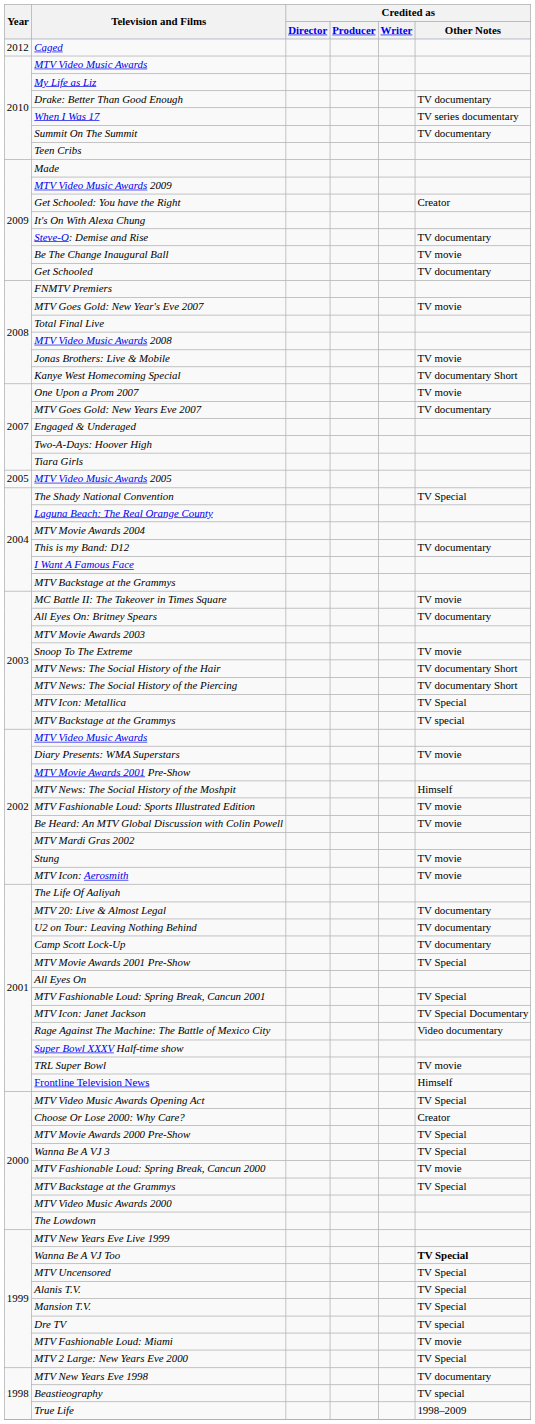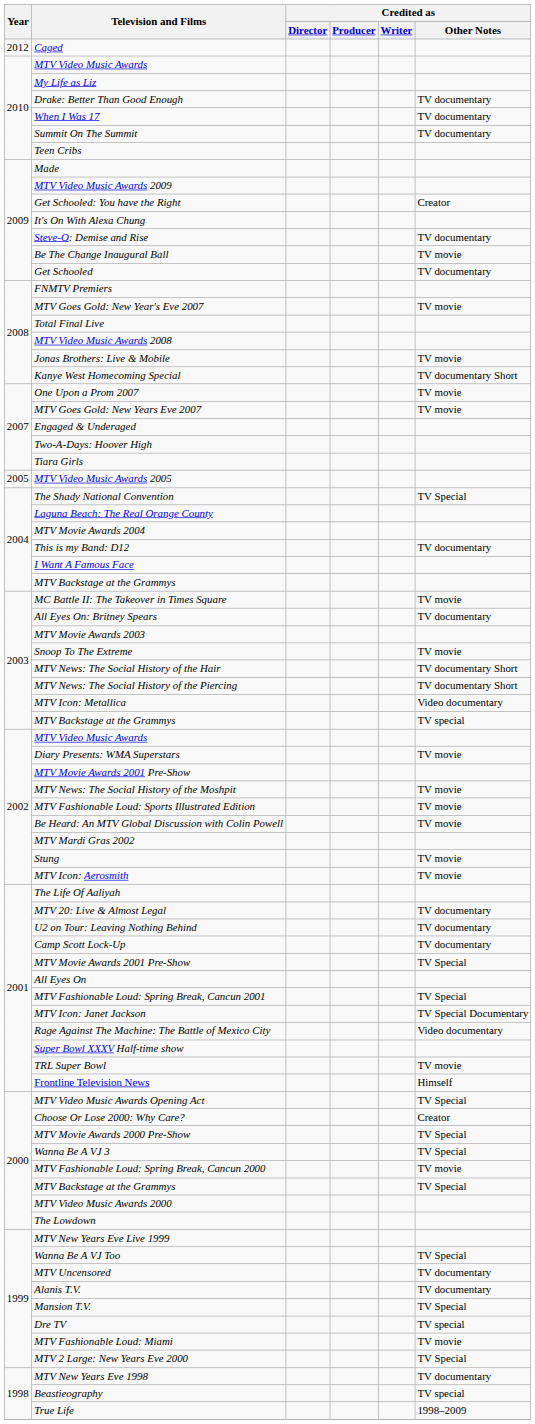When I Was 17 | Credited as / Other Notes: TV series documentary -> TV documentary
MTV Goes Gold: New Years Eve 2007 | Credited as / Other Notes: TV documentary -> TV movie
MTV Icon: Metallica | Credited as / Other Notes: TV Special -> Video documentary
MTV News: The Social History of the Moshpit | Credited as / Other Notes: Himself -> TV movie
Wanna Be A VJ Too | Credited as / Other Notes: bold -> normal
MTV Uncensored | Credited as / Other Notes: TV Special -> TV documentary
Alanis T.V. | Credited as / Other Notes: TV Special -> TV documentary
